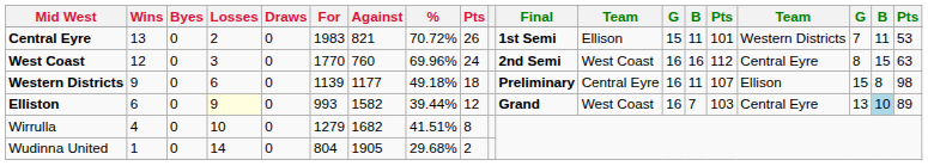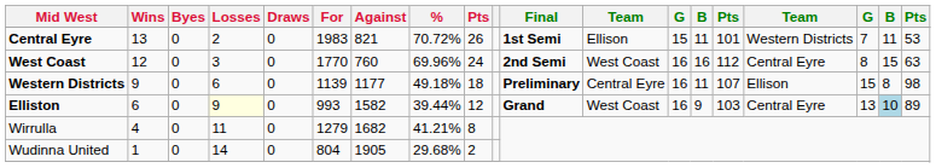Elliston | column 14: 7 -> 9
Wirrulla | Losses: 10 -> 11
Wirrulla | %: 41.51% -> 41.21%
